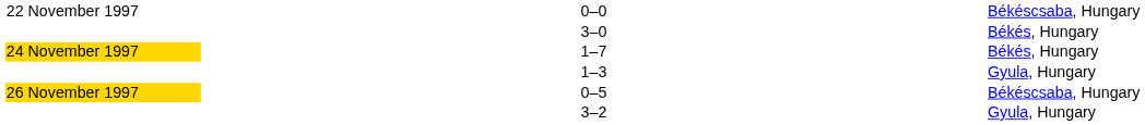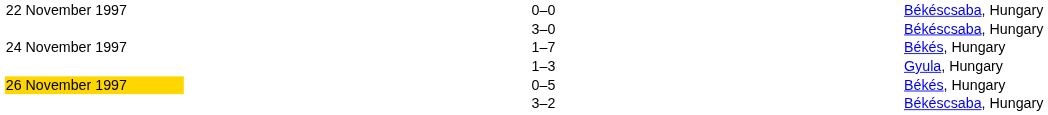3–0 | column 5: Békés, Hungary -> Békéscsaba, Hungary
1–7 | column 1: gold background -> no background
0–5 | column 5: Békéscsaba, Hungary -> Békés, Hungary
3–2 | column 5: Gyula, Hungary -> Békéscsaba, Hungary
